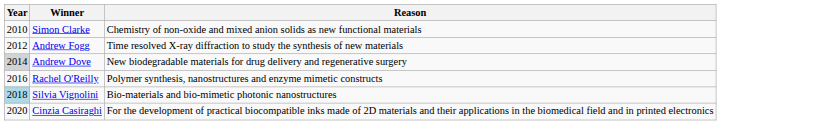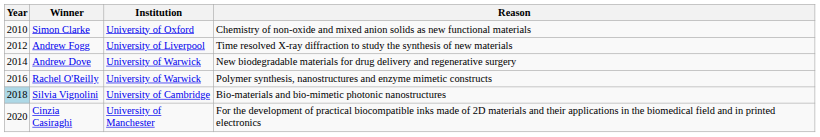+ column: Institution | University of Oxford | University of Liverpool | University of Warwick | University of Warwick | University of Cambridge | University of Manchester
Andrew Dove | Year: lightgrey background -> no background
